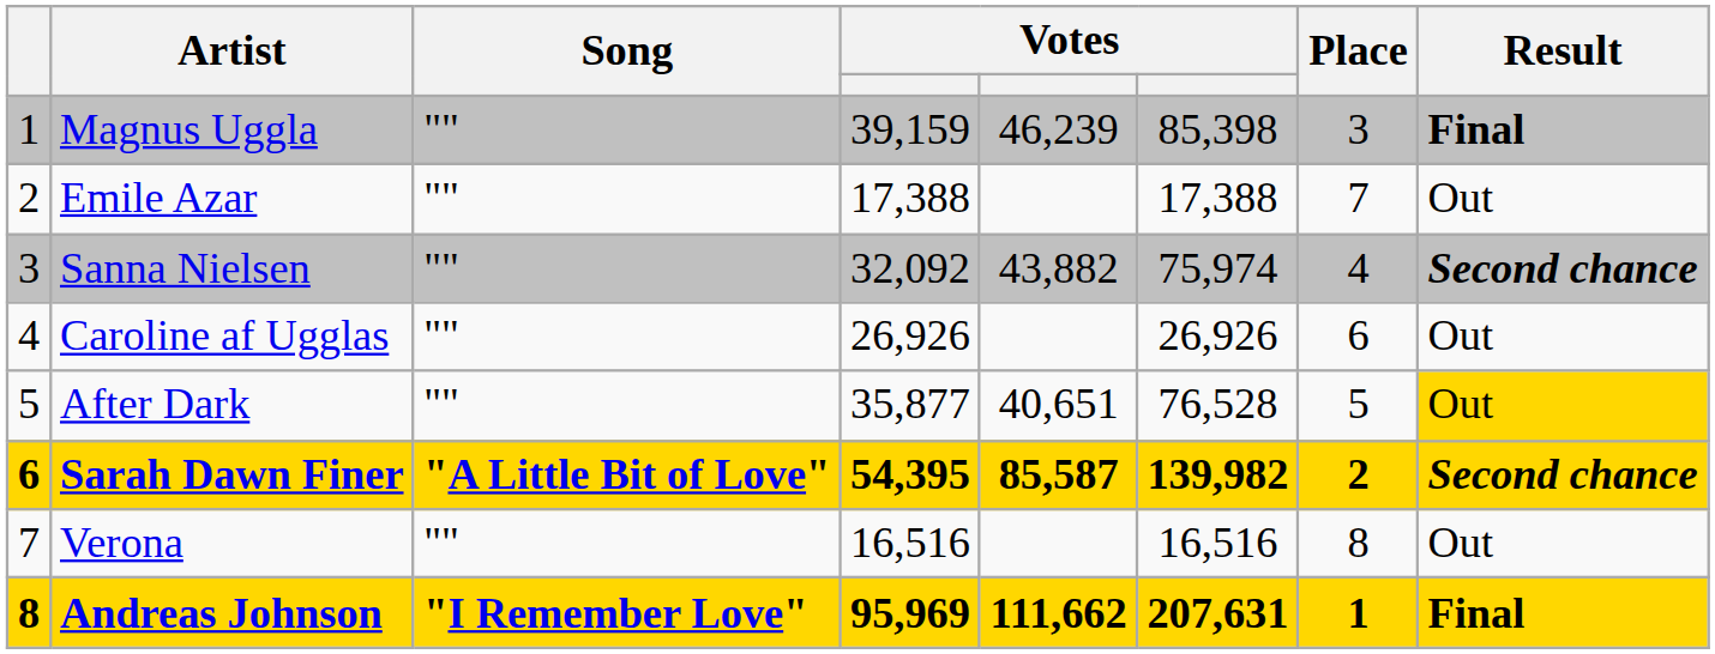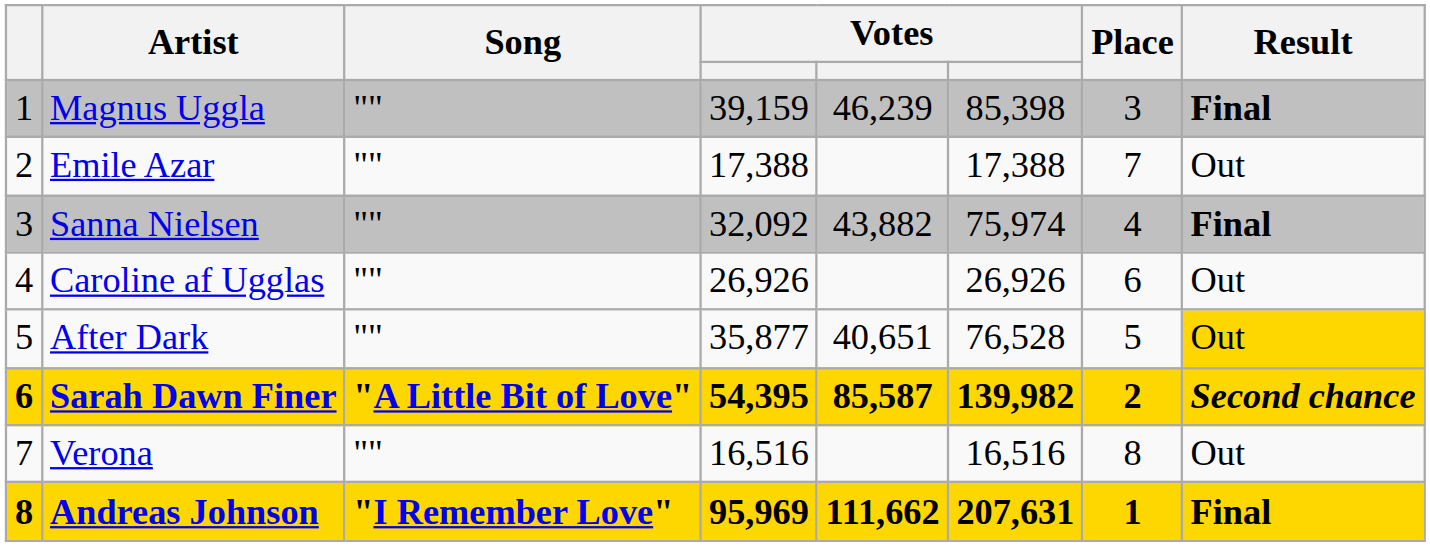Sanna Nielsen | Result: Second chance -> Final
